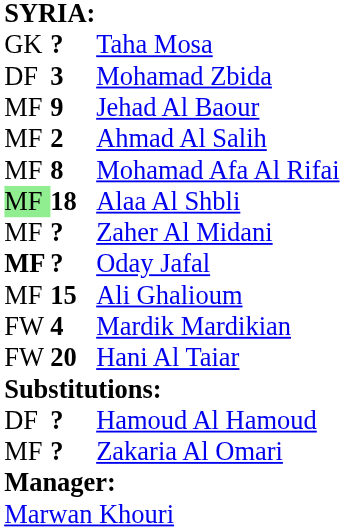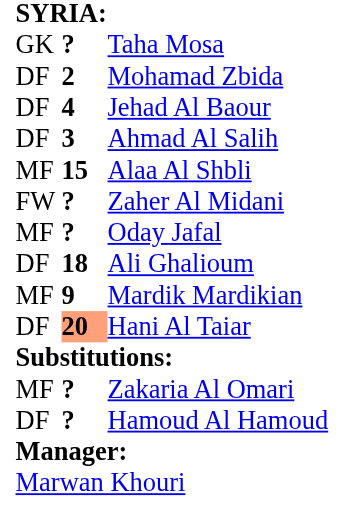Mohamad Zbida | column 2: 3 -> 2
Jehad Al Baour | column 1: MF -> DF
Jehad Al Baour | column 2: 9 -> 4
Ahmad Al Salih | column 1: MF -> DF
Ahmad Al Salih | column 2: 2 -> 3
- row: MF | 8 | Mohamad Afa Al Rifai
Alaa Al Shbli | column 1: lightgreen background -> no background
Alaa Al Shbli | column 2: 18 -> 15
Zaher Al Midani | column 1: MF -> FW
Oday Jafal | column 1: bold -> normal
Ali Ghalioum | column 1: MF -> DF
Ali Ghalioum | column 2: 15 -> 18
Mardik Mardikian | column 1: FW -> MF
Mardik Mardikian | column 2: 4 -> 9
Hani Al Taiar | column 1: FW -> DF
Hani Al Taiar | column 2: no background -> lightsalmon background
rows swapped: Zakaria Al Omari <-> Hamoud Al Hamoud
